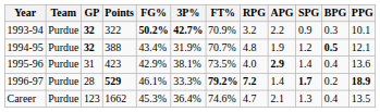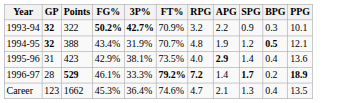- column: Team | Purdue | Purdue | Purdue | Purdue | Purdue
